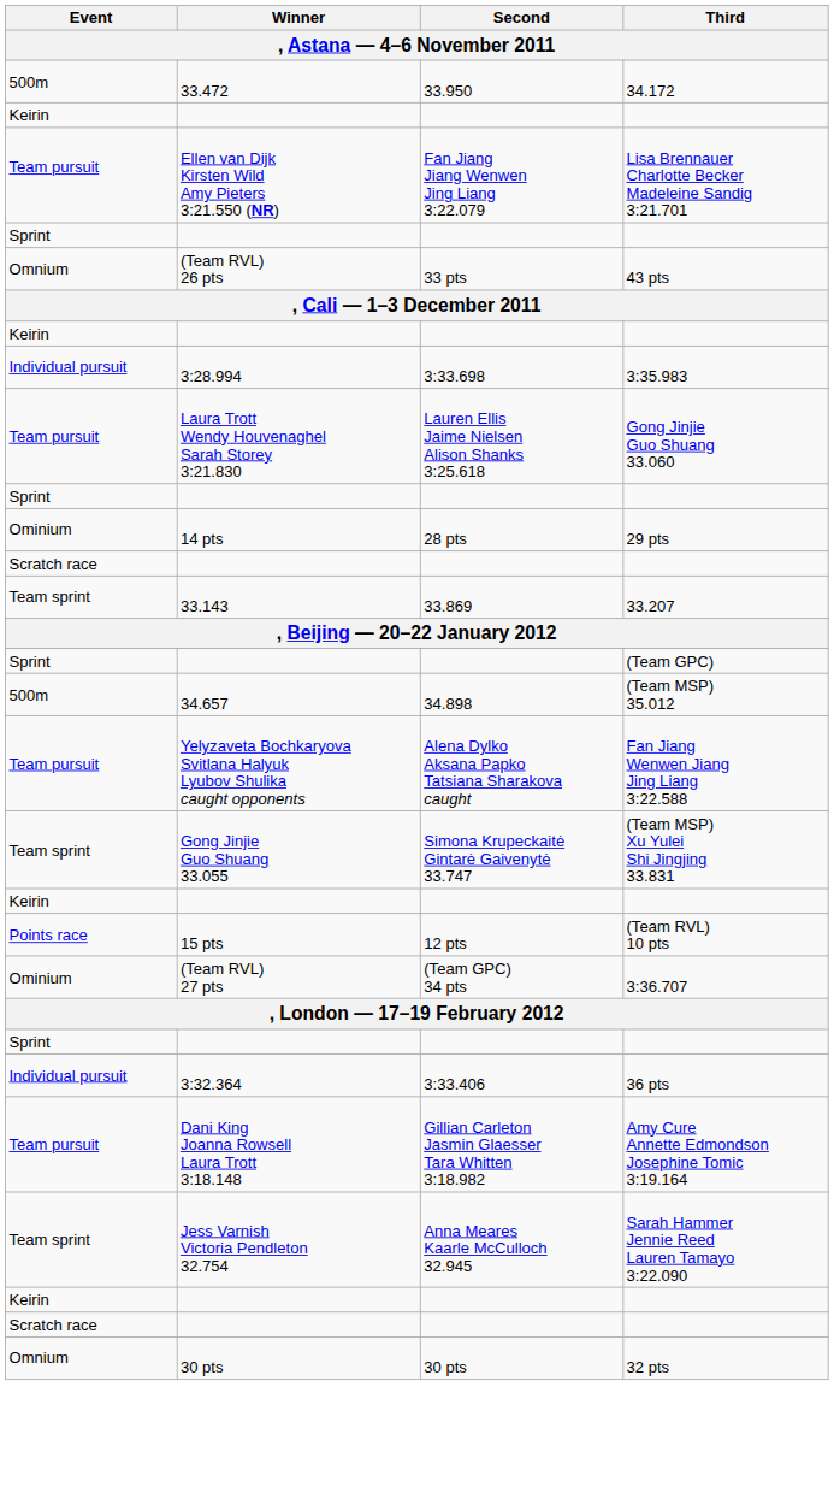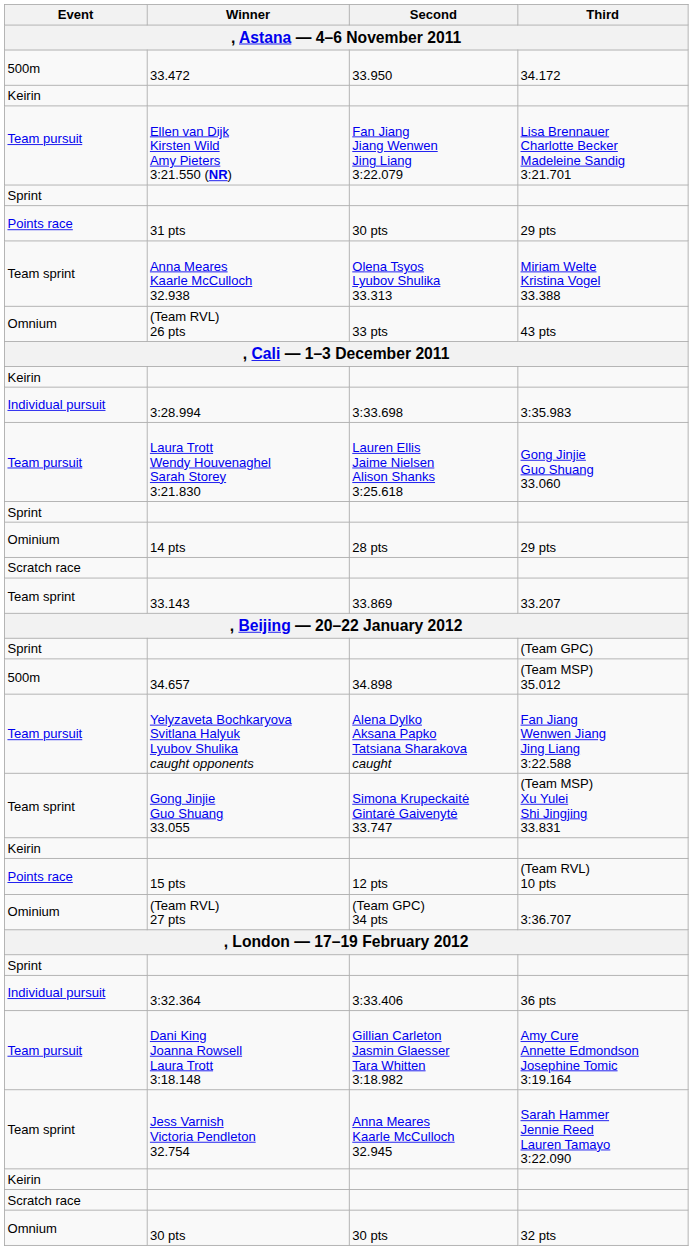+ row: Points race | 31 pts | 30 pts | 29 pts
+ row: Team sprint | Anna Meares Kaarle McCulloch 32.938 | Olena Tsyos Lyubov Shulika 33.313 | Miriam Welte Kristina Vogel 33.388
